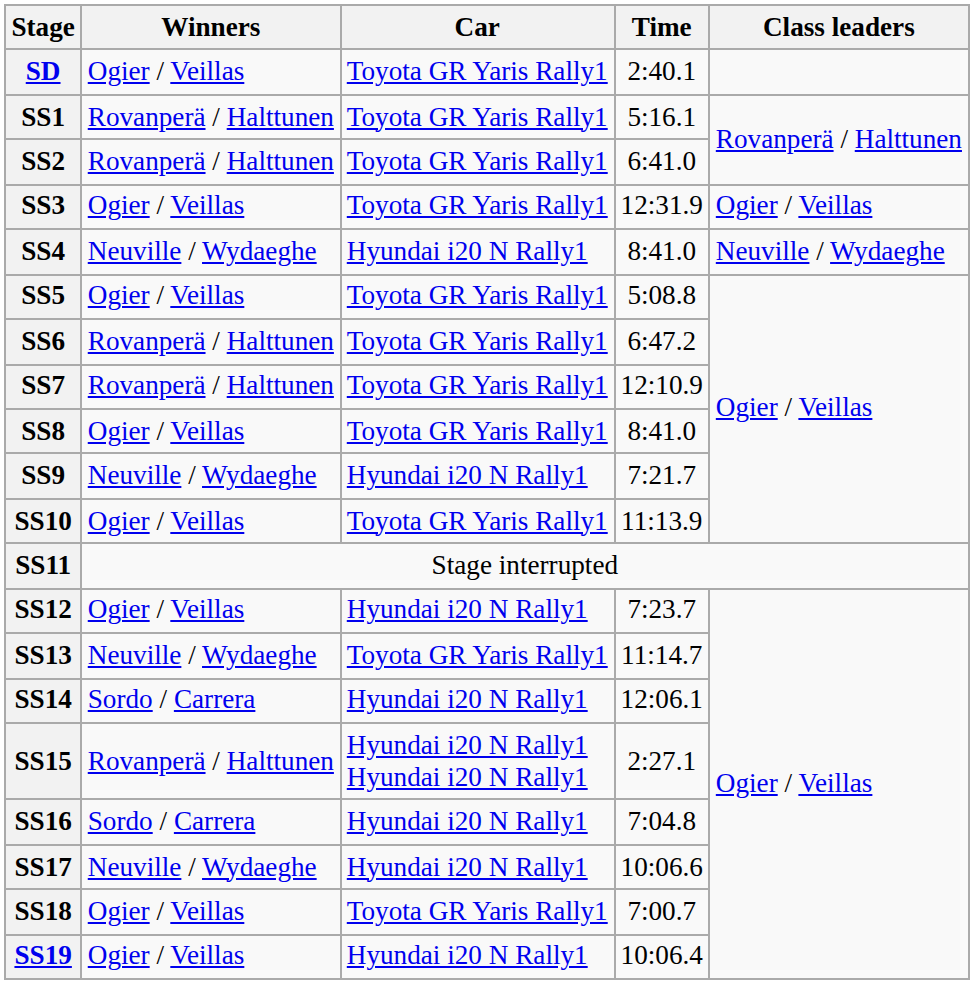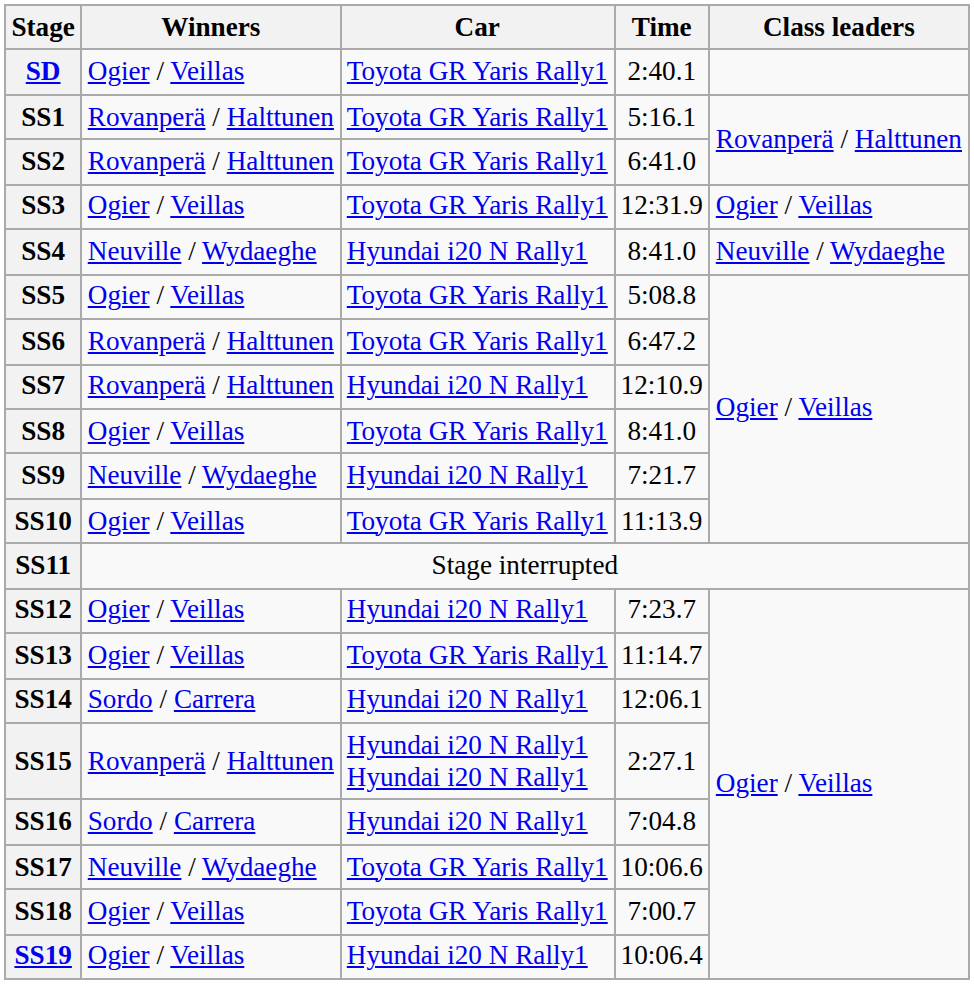SS7 | Car: Toyota GR Yaris Rally1 -> Hyundai i20 N Rally1
SS13 | Winners: Neuville / Wydaeghe -> Ogier / Veillas
SS17 | Car: Hyundai i20 N Rally1 -> Toyota GR Yaris Rally1
